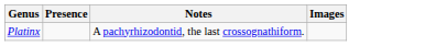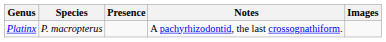+ column: Species | P. macropterus
